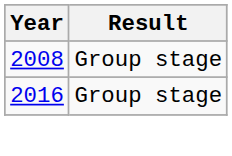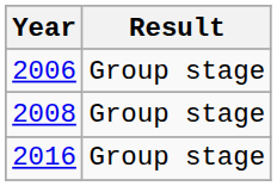+ row: 2006 | Group stage
